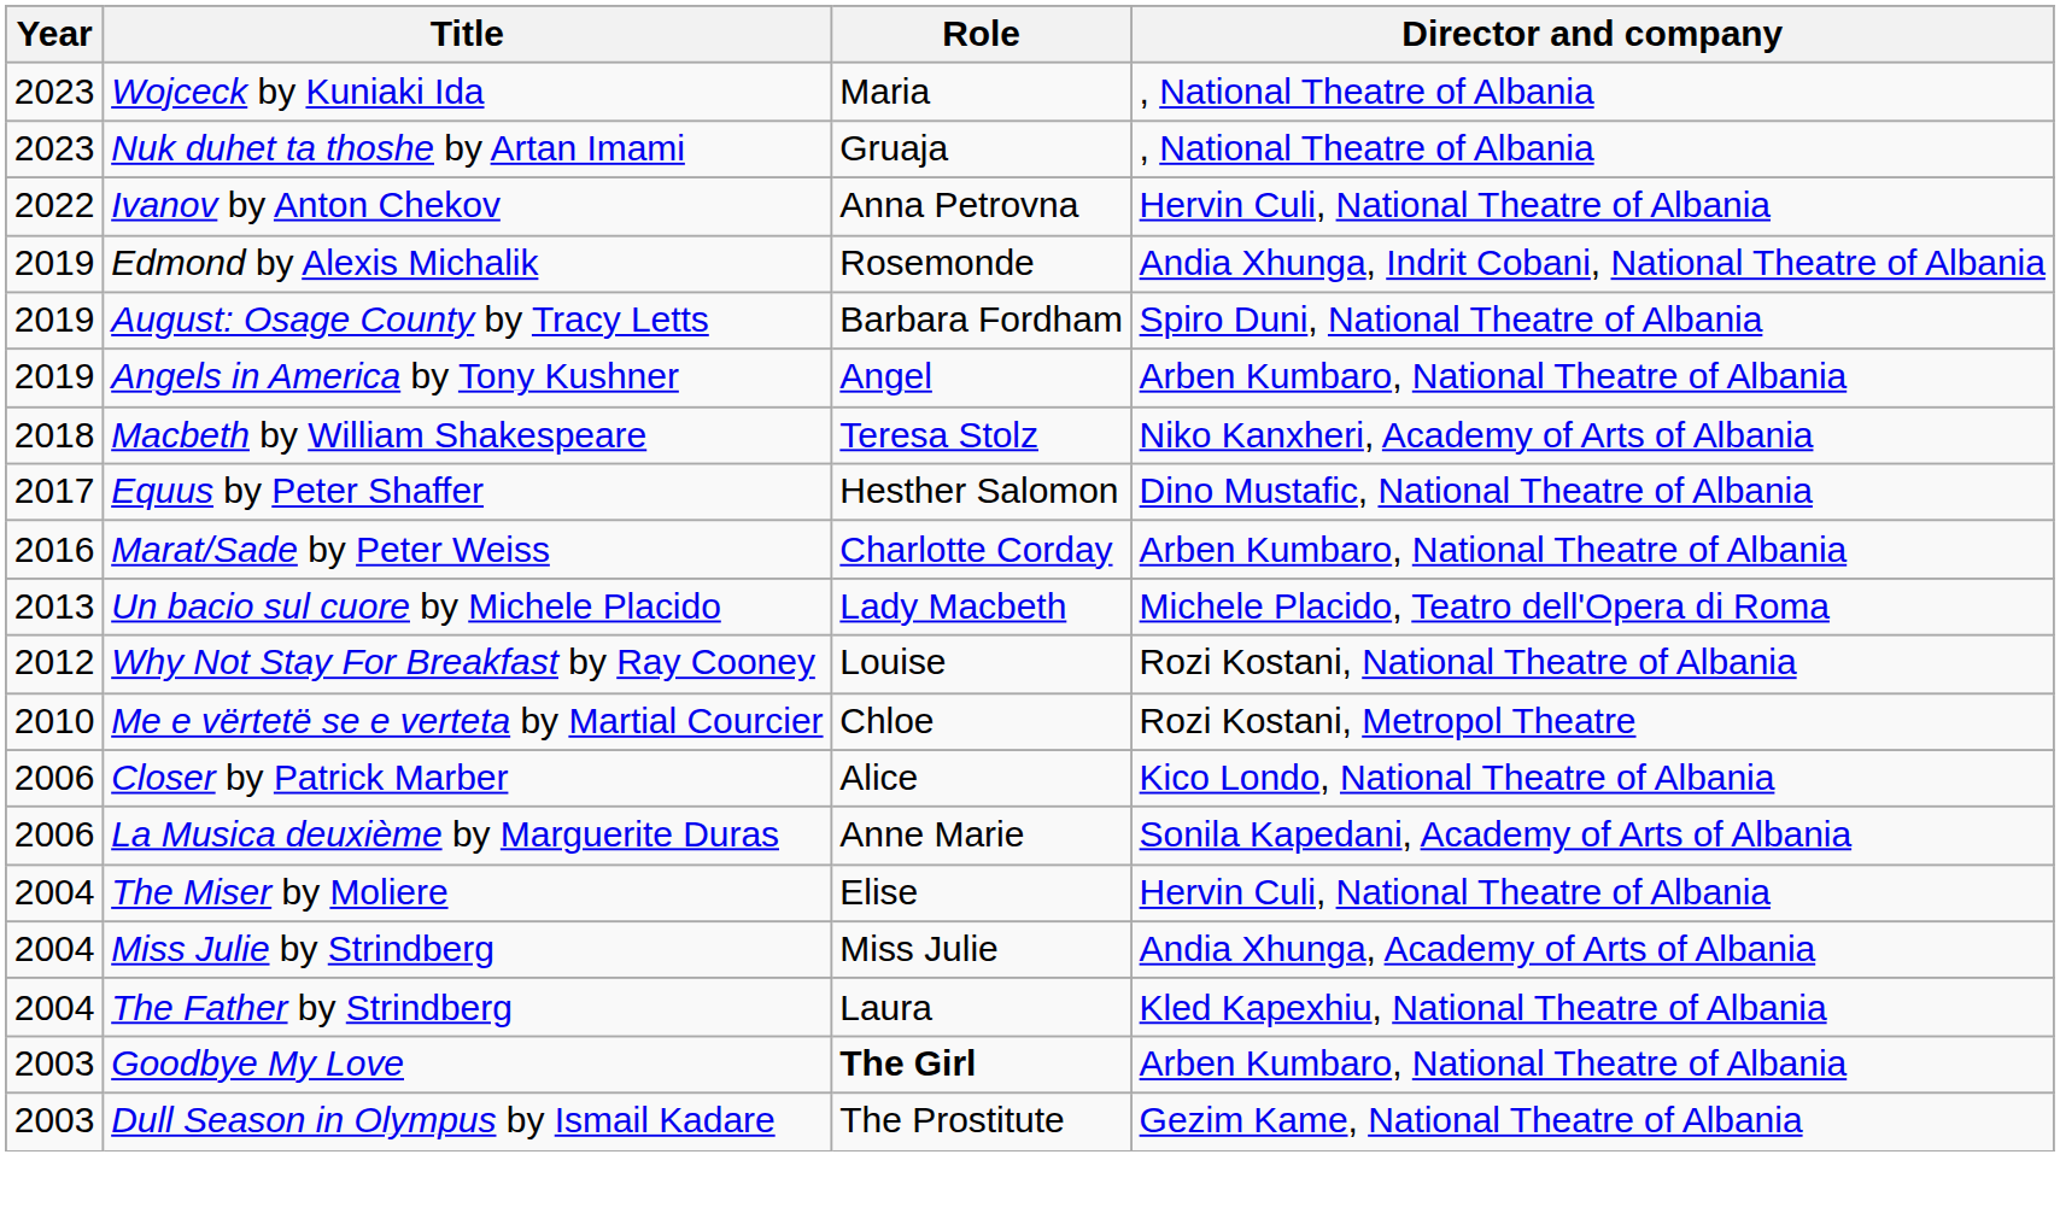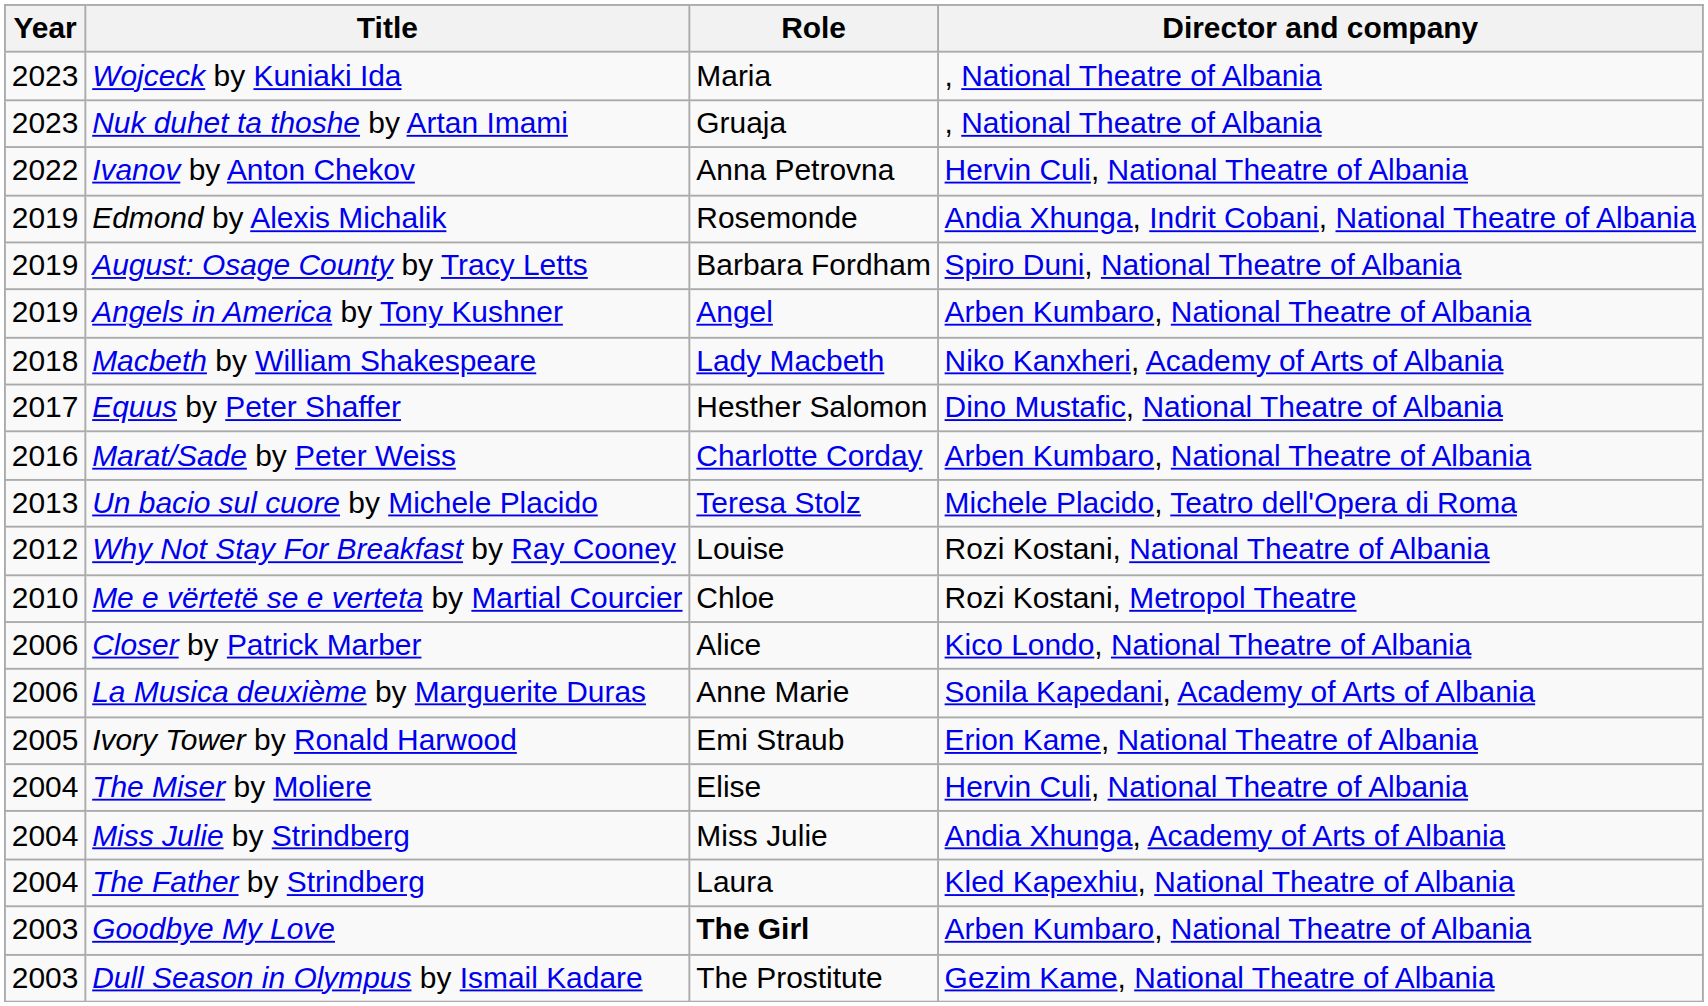Macbeth by William Shakespeare | Role: Teresa Stolz -> Lady Macbeth
Un bacio sul cuore by Michele Placido | Role: Lady Macbeth -> Teresa Stolz
+ row: 2005 | Ivory Tower by Ronald Harwood | Emi Straub | Erion Kame, National Theatre of Albania
